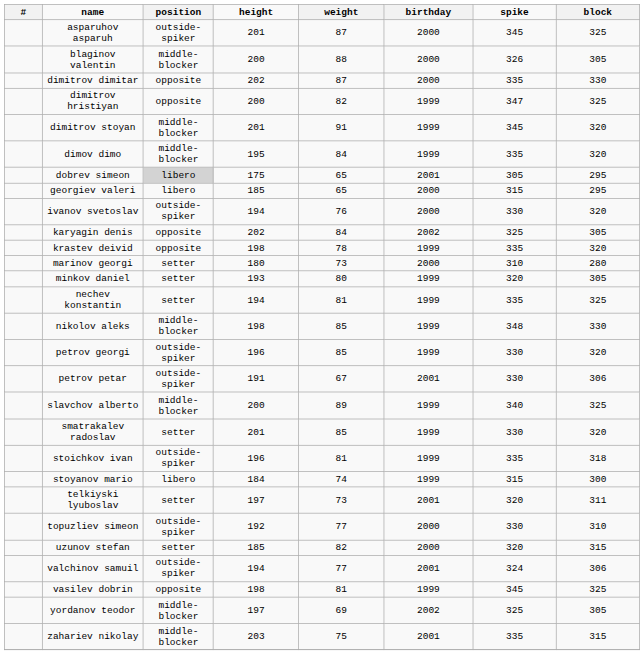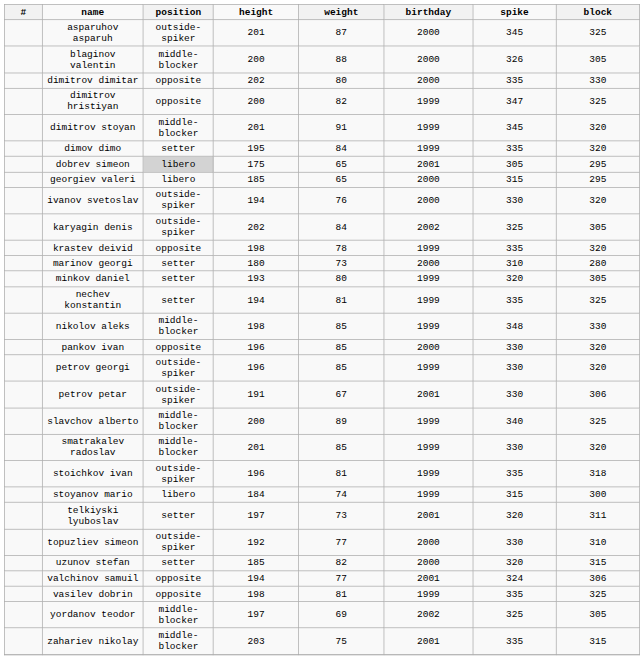dimitrov dimitar | weight: 87 -> 80
dimov dimo | position: middle-blocker -> setter
karyagin denis | position: opposite -> outside-spiker
+ row: pankov ivan | opposite | 196 | 85 | 2000 | 330 | 320
smatrakalev radoslav | position: setter -> middle-blocker
valchinov samuil | position: outside-spiker -> opposite
vasilev dobrin | spike: 345 -> 335
